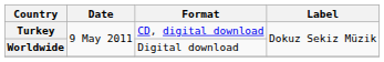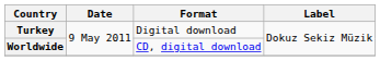Turkey | Format: CD, digital download -> Digital download
Worldwide | Format: Digital download -> CD, digital download
